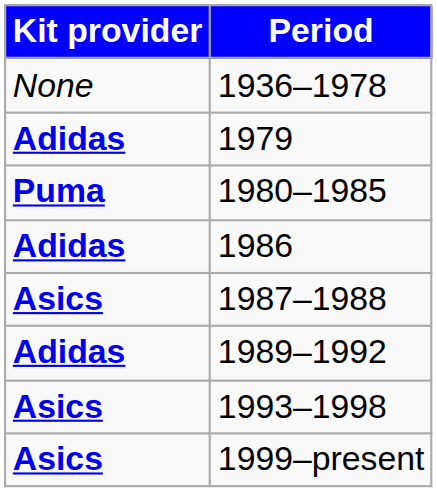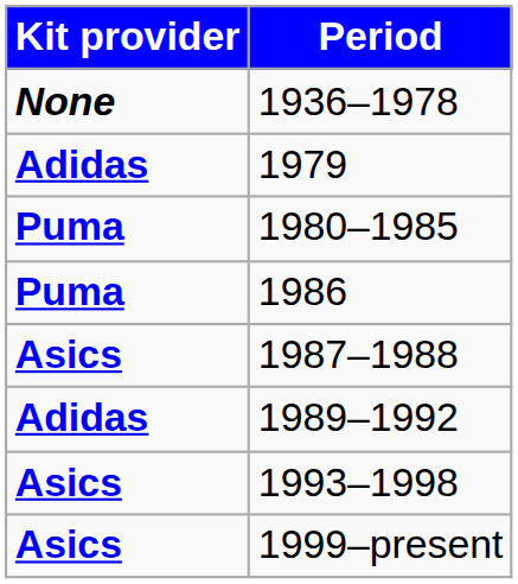1936–1978 | Kit provider: normal -> bold
1986 | Kit provider: Adidas -> Puma
